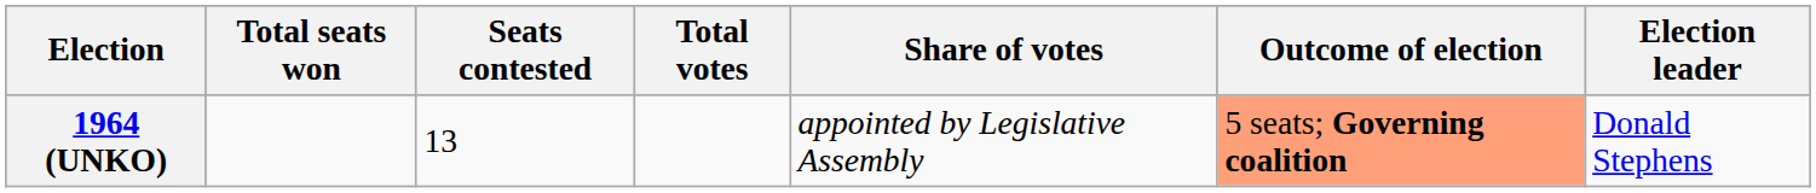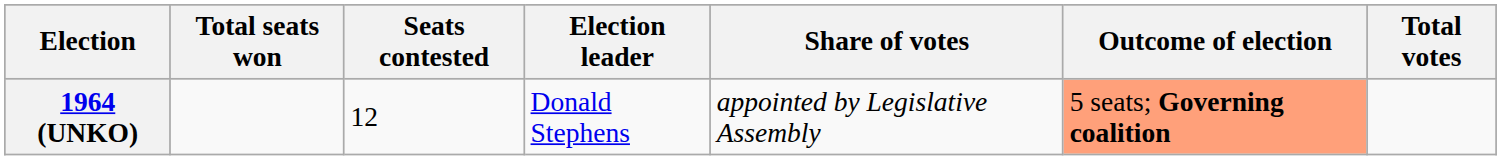columns swapped: Total votes <-> Election leader
1964 (UNKO) | Seats contested: 13 -> 12
